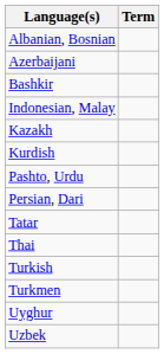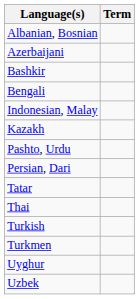+ row: Bengali
- row: Kurdish
